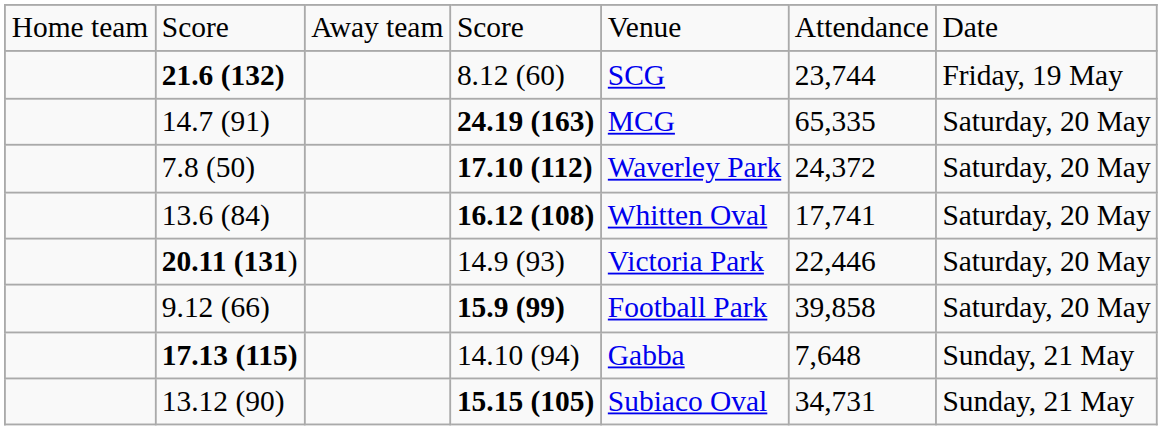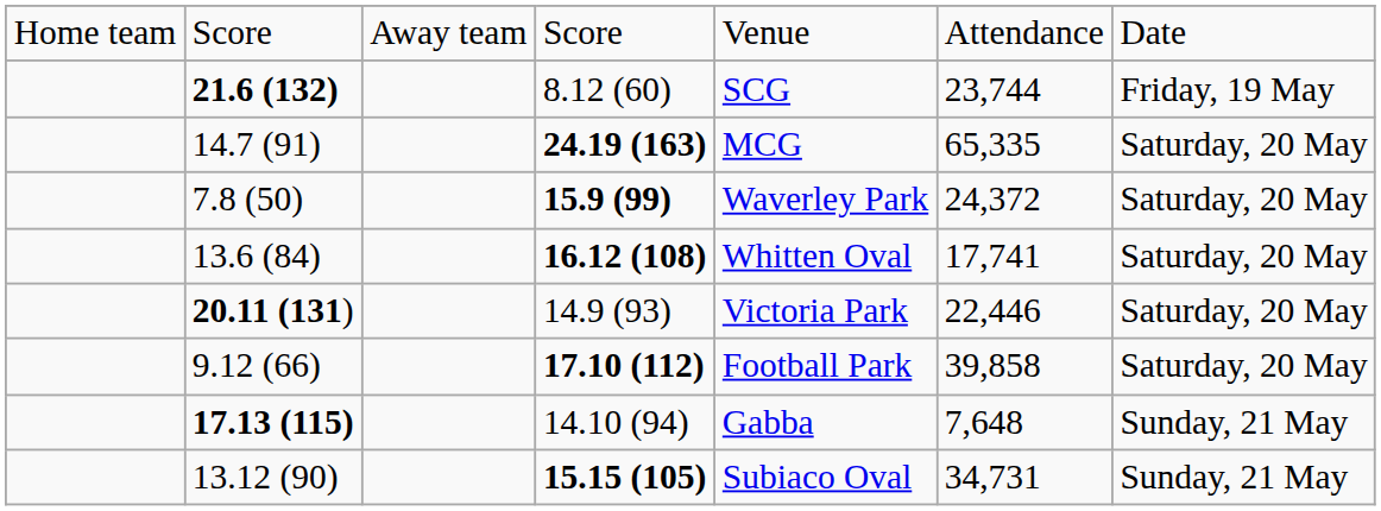7.8 (50) | column 4: 17.10 (112) -> 15.9 (99)
9.12 (66) | column 4: 15.9 (99) -> 17.10 (112)
